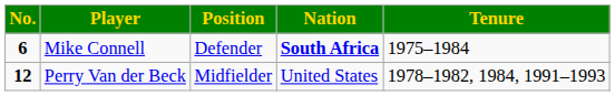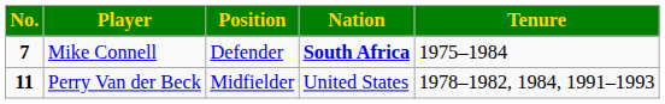Mike Connell | No.: 6 -> 7
Perry Van der Beck | No.: 12 -> 11
